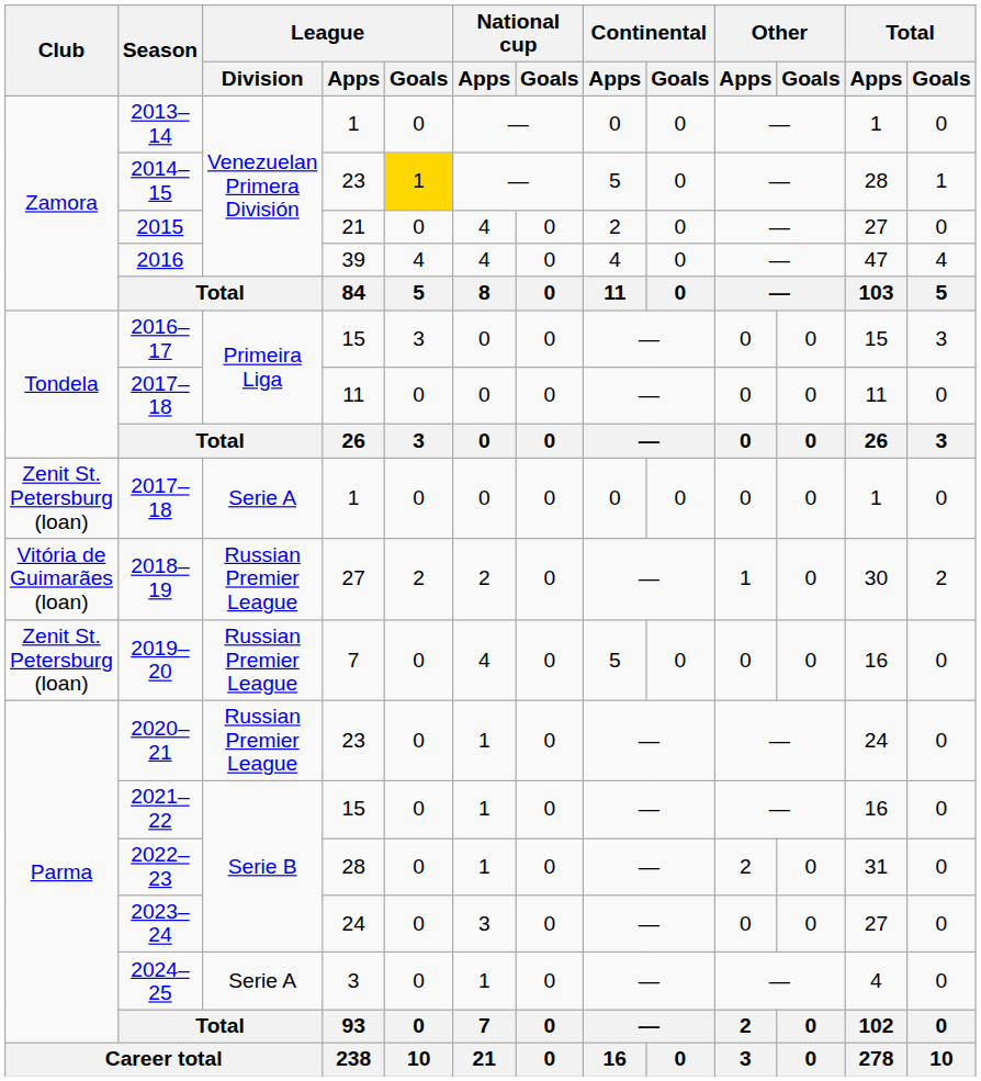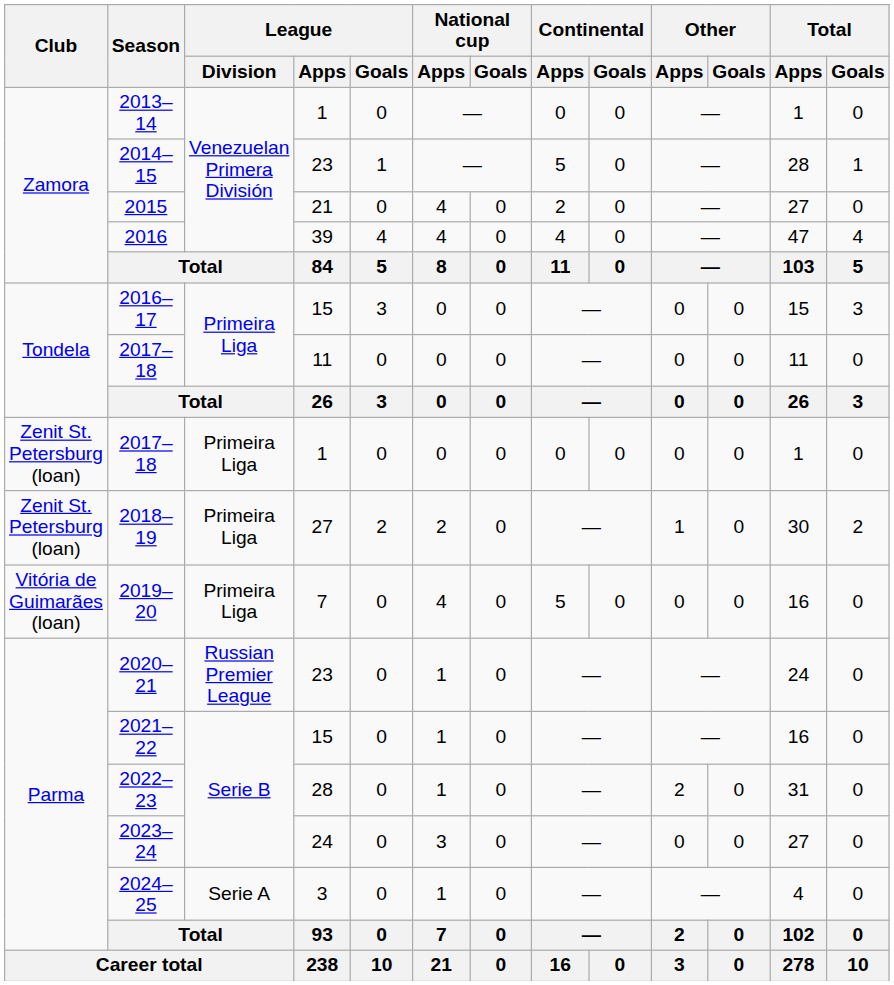2014–15 | League / Goals: gold background -> no background
2017–18 / 1 | League / Division: Serie A -> Primeira Liga
2018–19 | Club: Vitória de Guimarães (loan) -> Zenit St. Petersburg (loan)
2018–19 | League / Division: Russian Premier League -> Primeira Liga
2019–20 | Club: Zenit St. Petersburg (loan) -> Vitória de Guimarães (loan)
2019–20 | League / Division: Russian Premier League -> Primeira Liga
